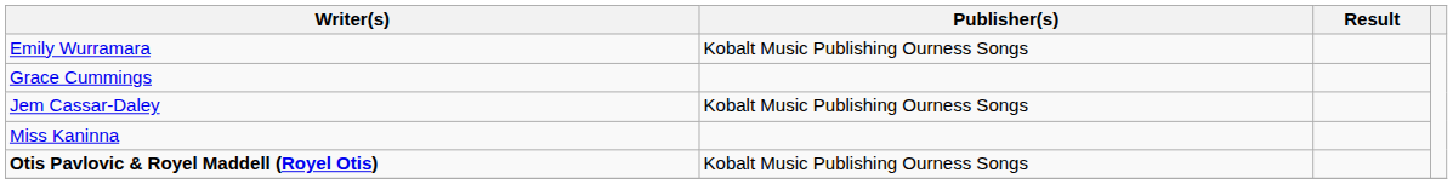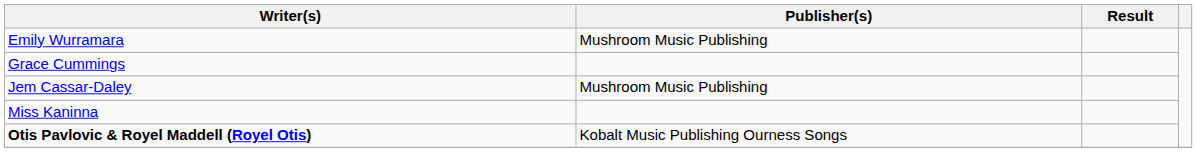Emily Wurramara | Publisher(s): Kobalt Music Publishing Ourness Songs -> Mushroom Music Publishing
Jem Cassar-Daley | Publisher(s): Kobalt Music Publishing Ourness Songs -> Mushroom Music Publishing
